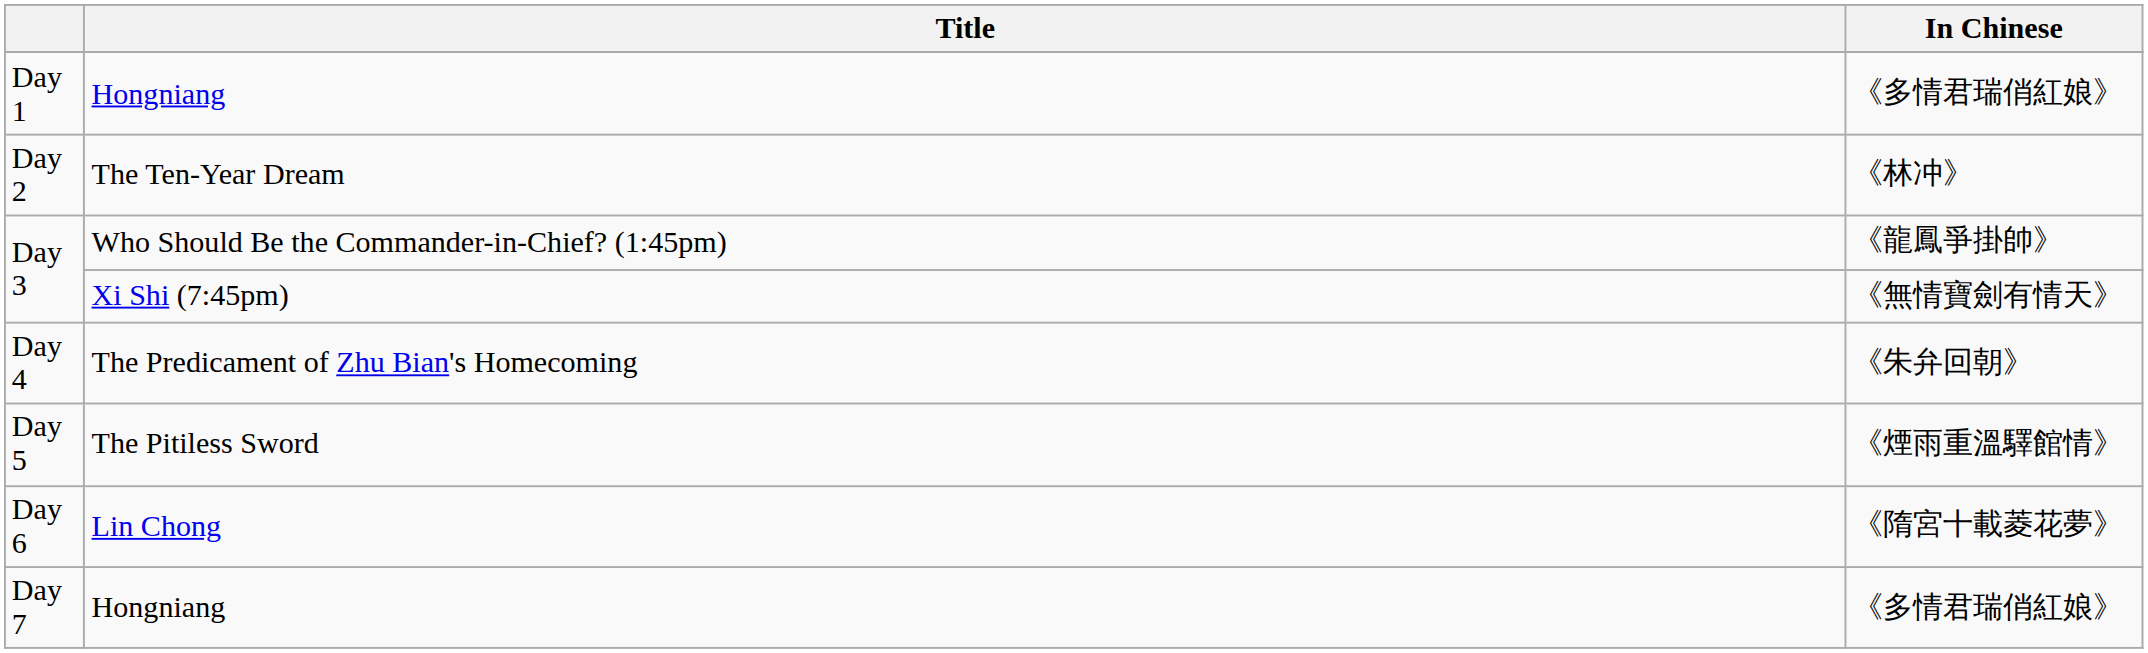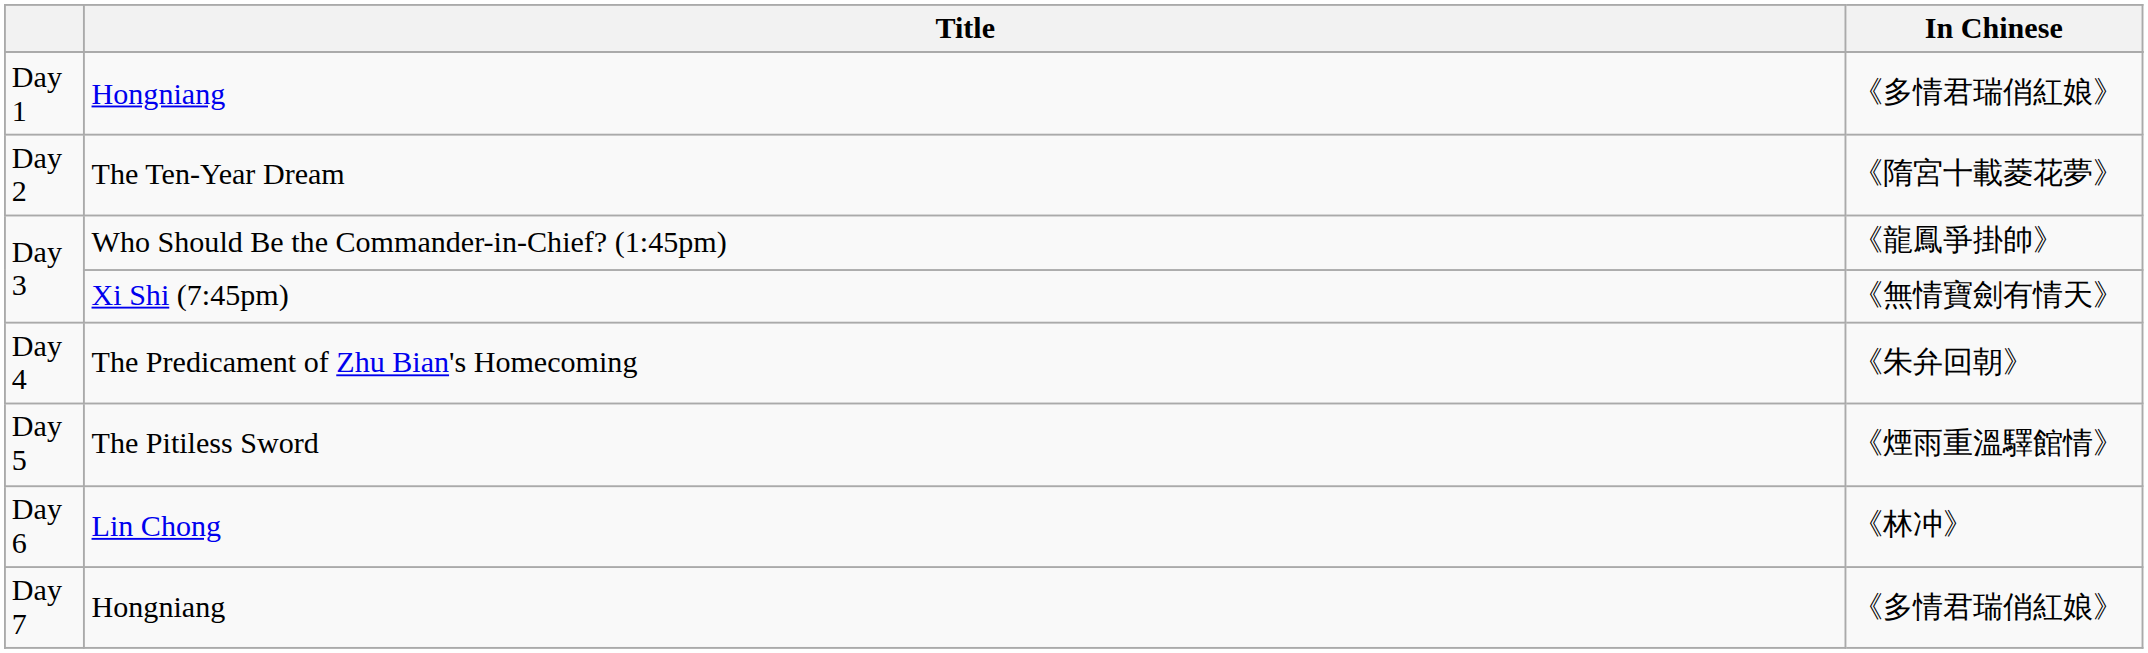Day 2 | In Chinese: 《林冲》 -> 《隋宮十載菱花夢》
Day 6 | In Chinese: 《隋宮十載菱花夢》 -> 《林冲》
